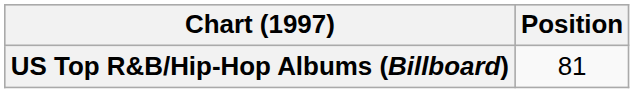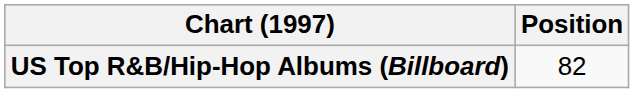US Top R&B/Hip-Hop Albums (Billboard) | Position: 81 -> 82
